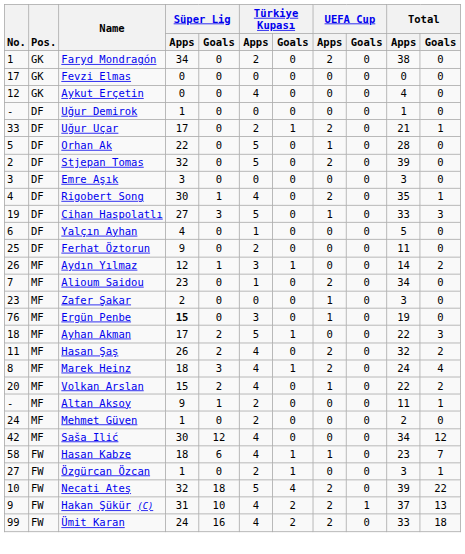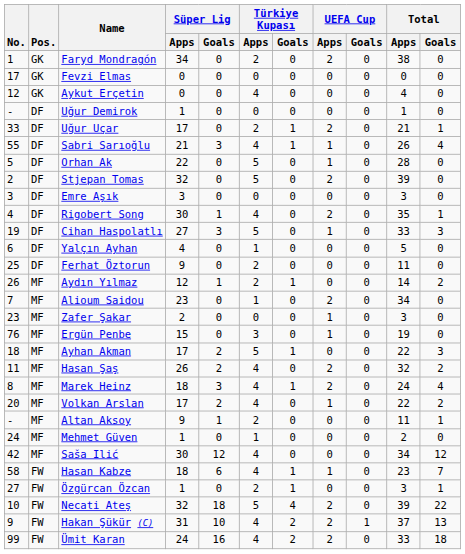+ row: 55 | DF | Sabri Sarıoğlu | 21 | 3 | 4 | 1 | 1 | 0 | 26 | 4
Aydın Yılmaz | Türkiye Kupası / Apps: 3 -> 2
Ergün Penbe | Süper Lig / Apps: bold -> normal
Volkan Arslan | Süper Lig / Apps: 15 -> 17
Mehmet Güven | Türkiye Kupası / Apps: 2 -> 1
